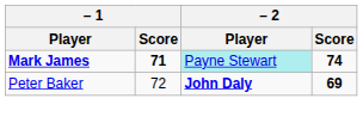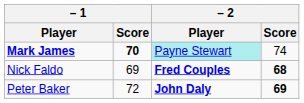Mark James | – 1 / Score: 71 -> 70
Mark James | – 2 / Score: bold -> normal
+ row: Nick Faldo | 69 | Fred Couples | 68
